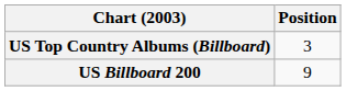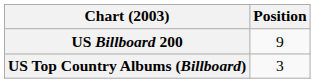rows swapped: US Billboard 200 <-> US Top Country Albums (Billboard)
